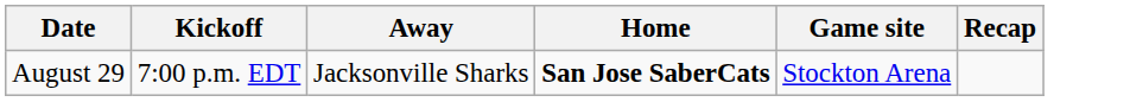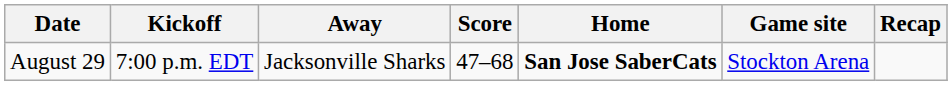+ column: Score | 47–68
